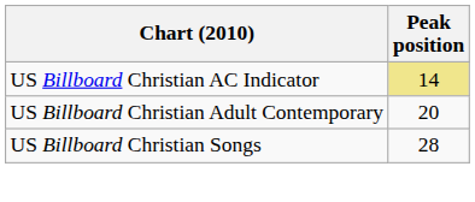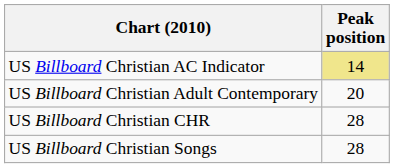+ row: US Billboard Christian CHR | 28
